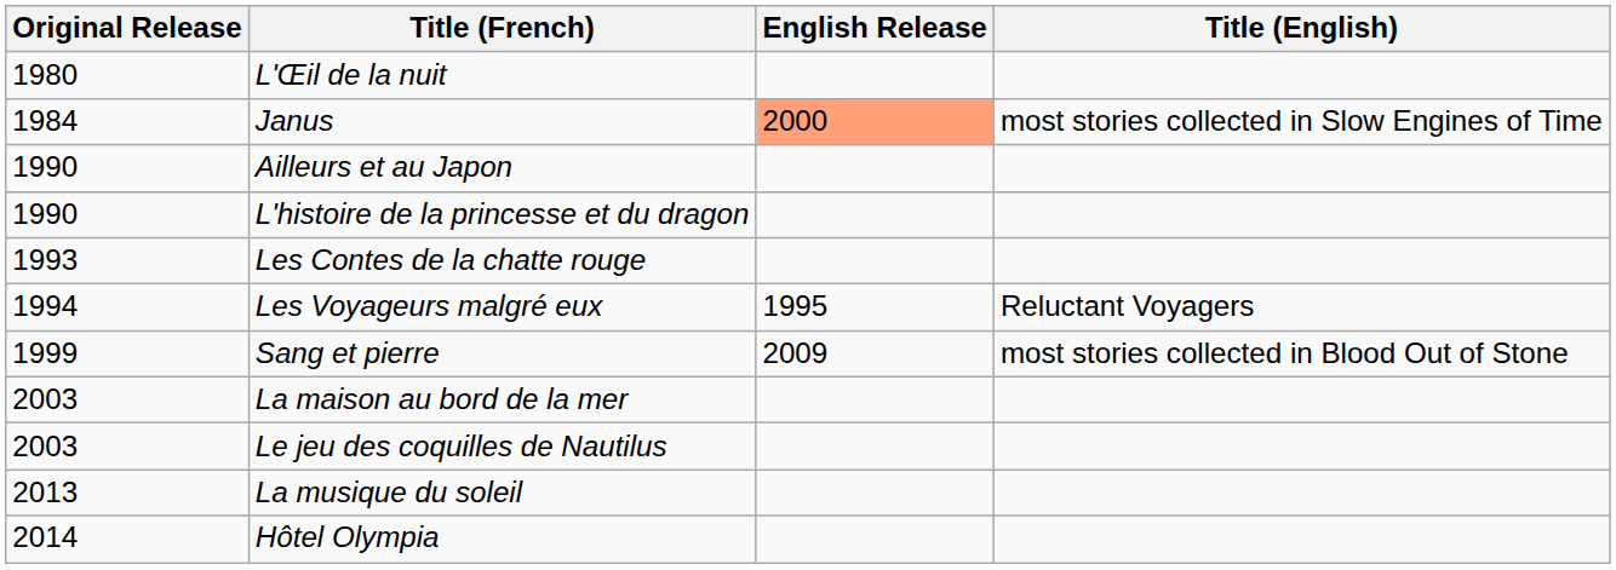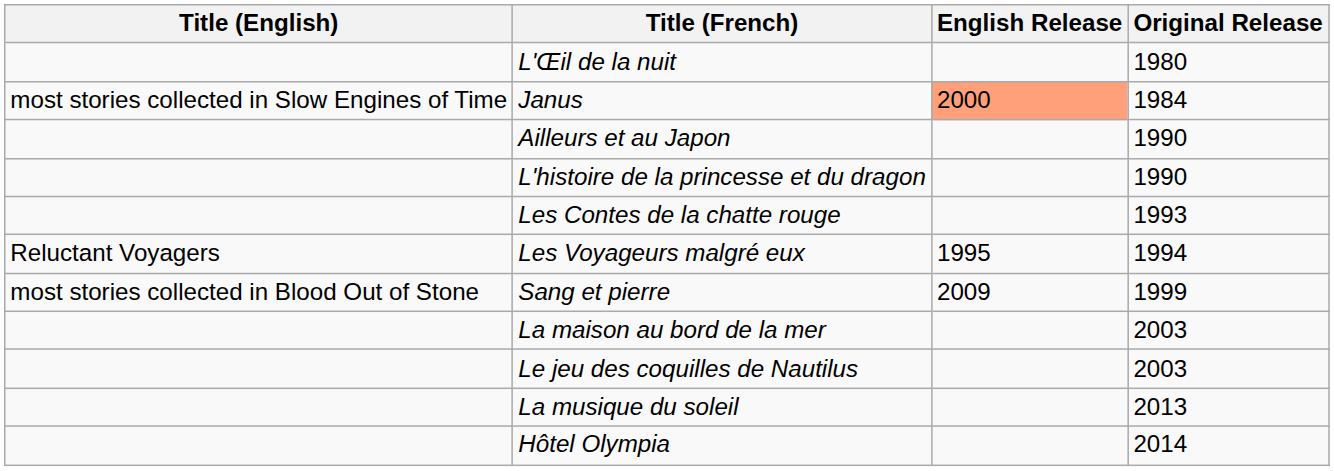columns swapped: Original Release <-> Title (English)
